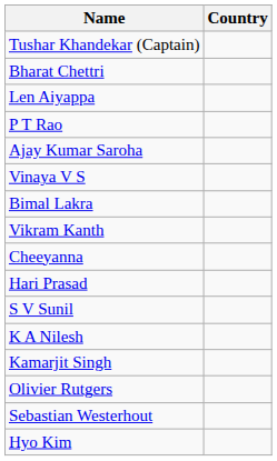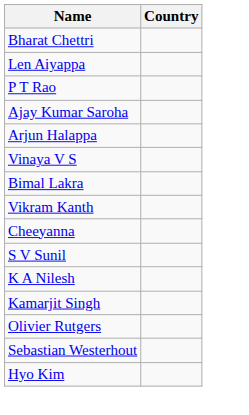- row: Tushar Khandekar (Captain)
+ row: Arjun Halappa
- row: Hari Prasad
